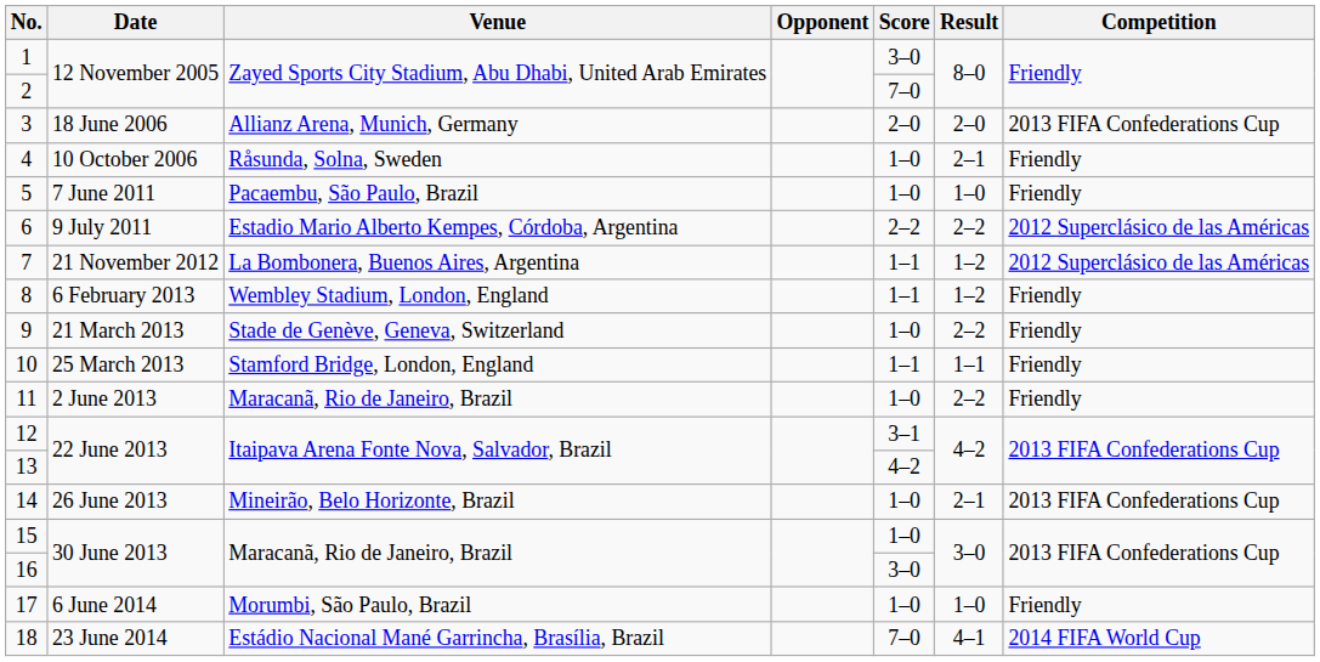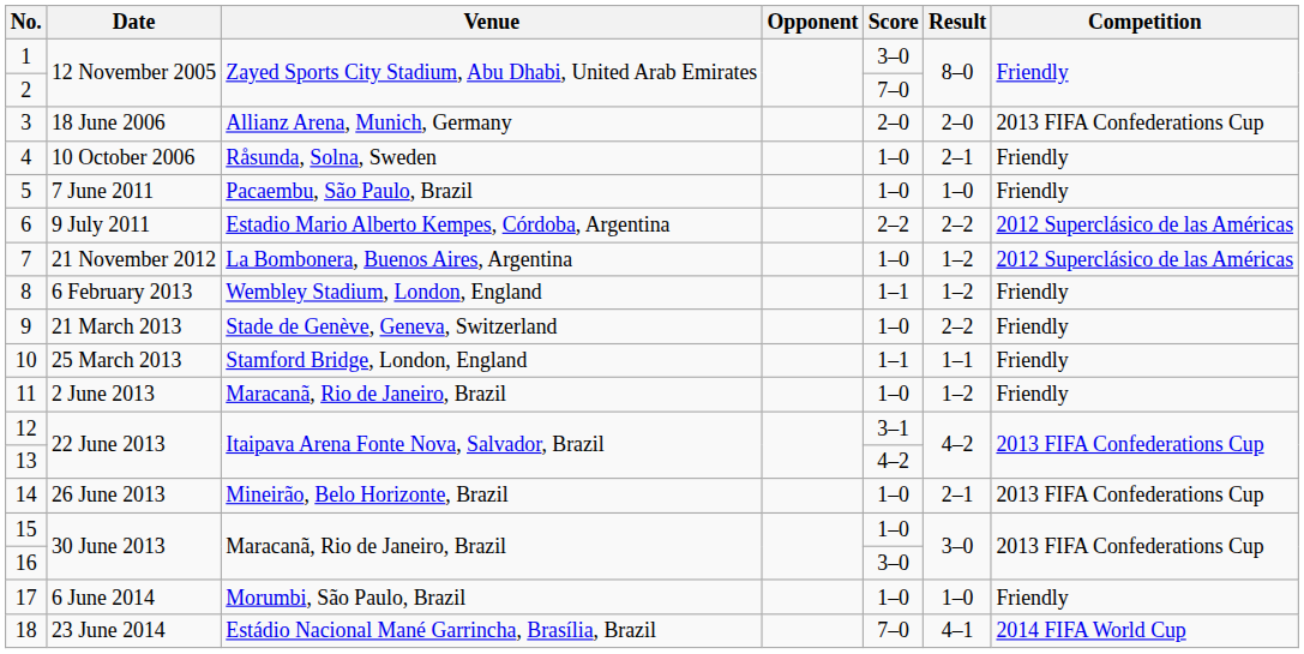7 | Score: 1–1 -> 1–0
11 | Result: 2–2 -> 1–2
